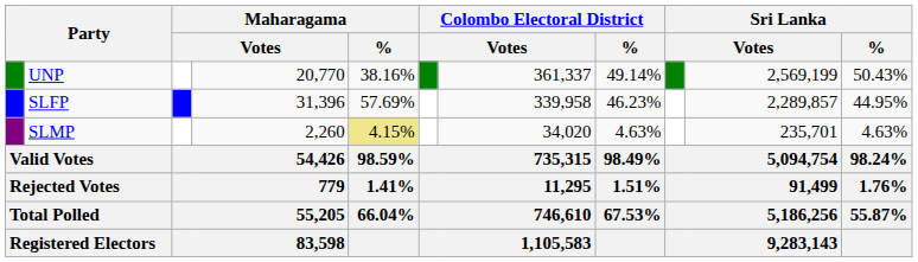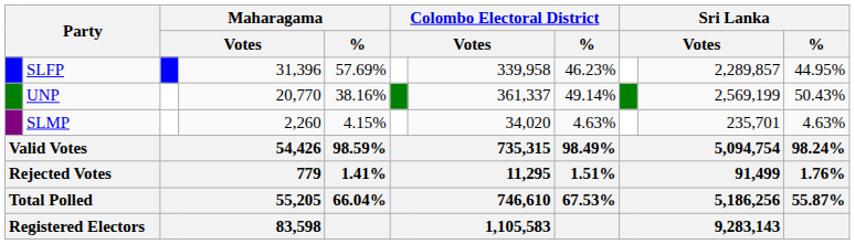rows swapped: SLFP <-> UNP
SLMP | Maharagama / %: khaki background -> no background
